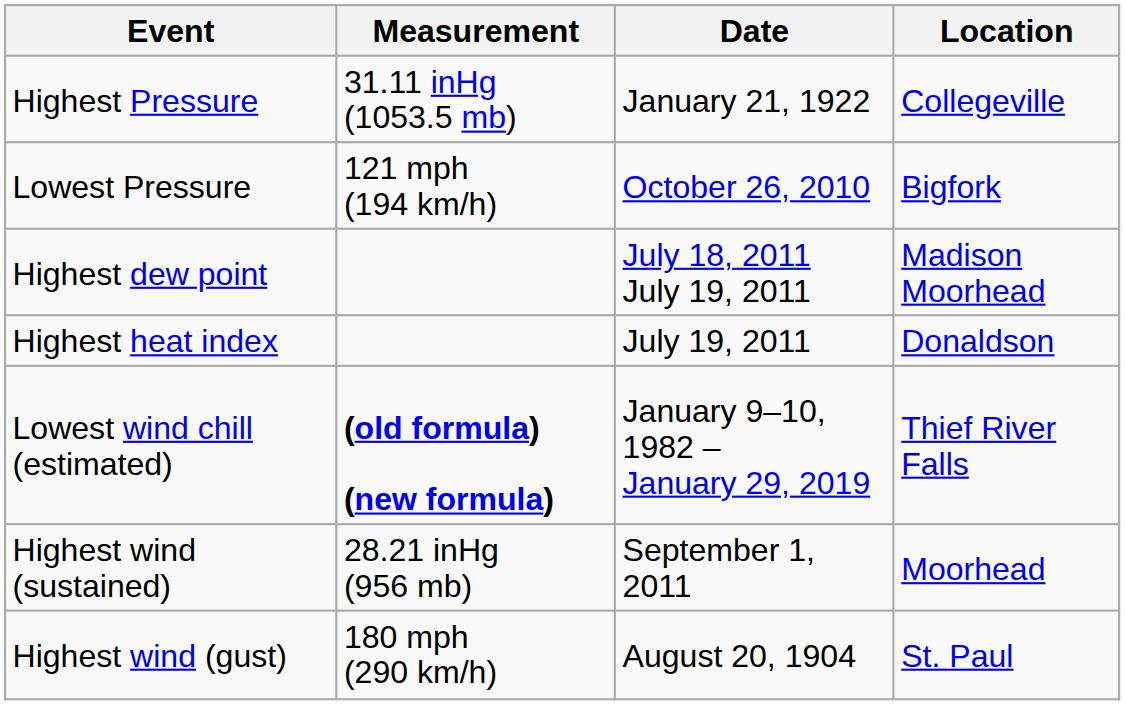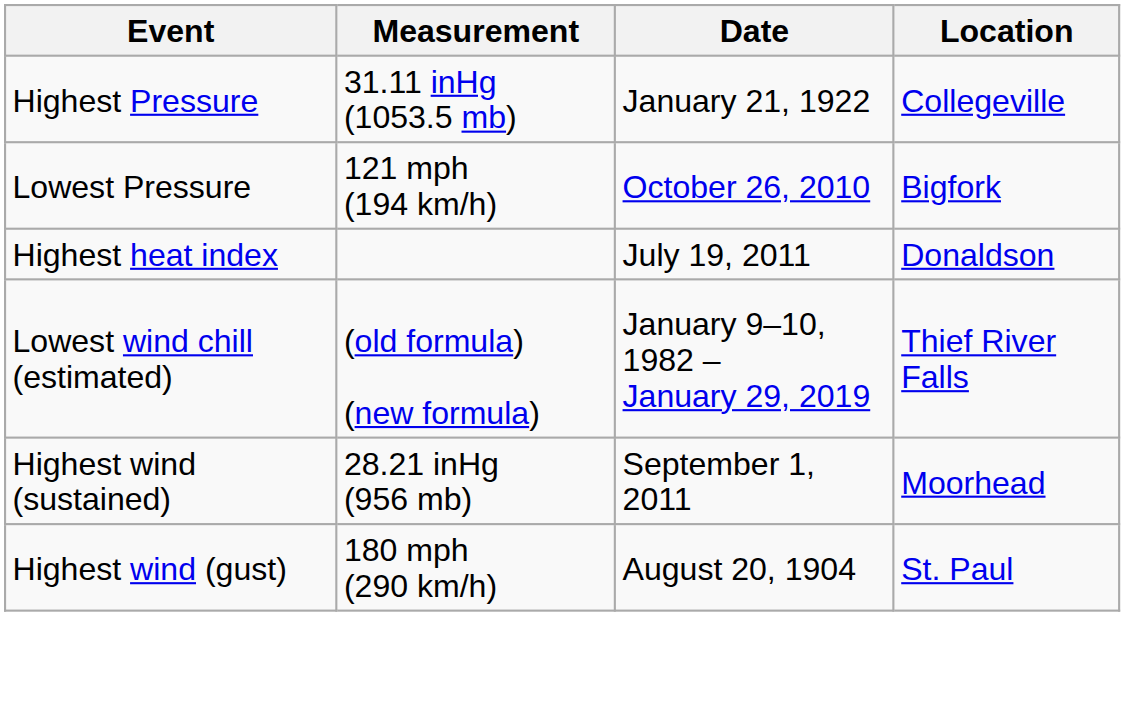- row: Highest dew point | July 18, 2011 July 19, 2011 | Madison Moorhead
Lowest wind chill (estimated) | Measurement: bold -> normal
